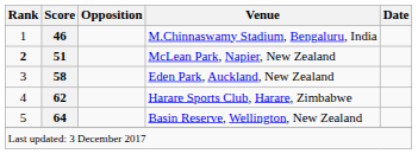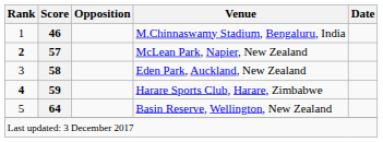McLean Park, Napier, New Zealand | Score: 51 -> 57
Harare Sports Club, Harare, Zimbabwe | Rank: normal -> bold
Harare Sports Club, Harare, Zimbabwe | Score: 62 -> 59
